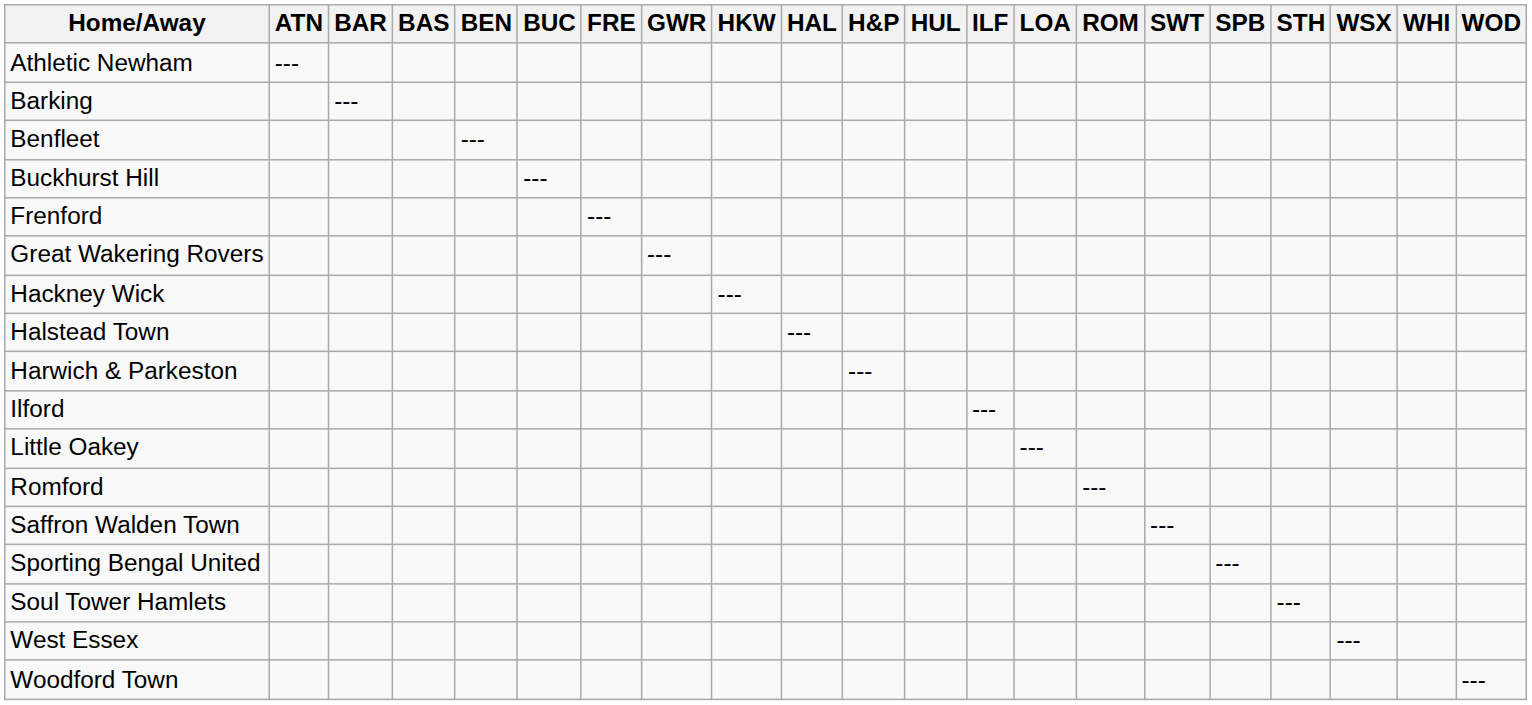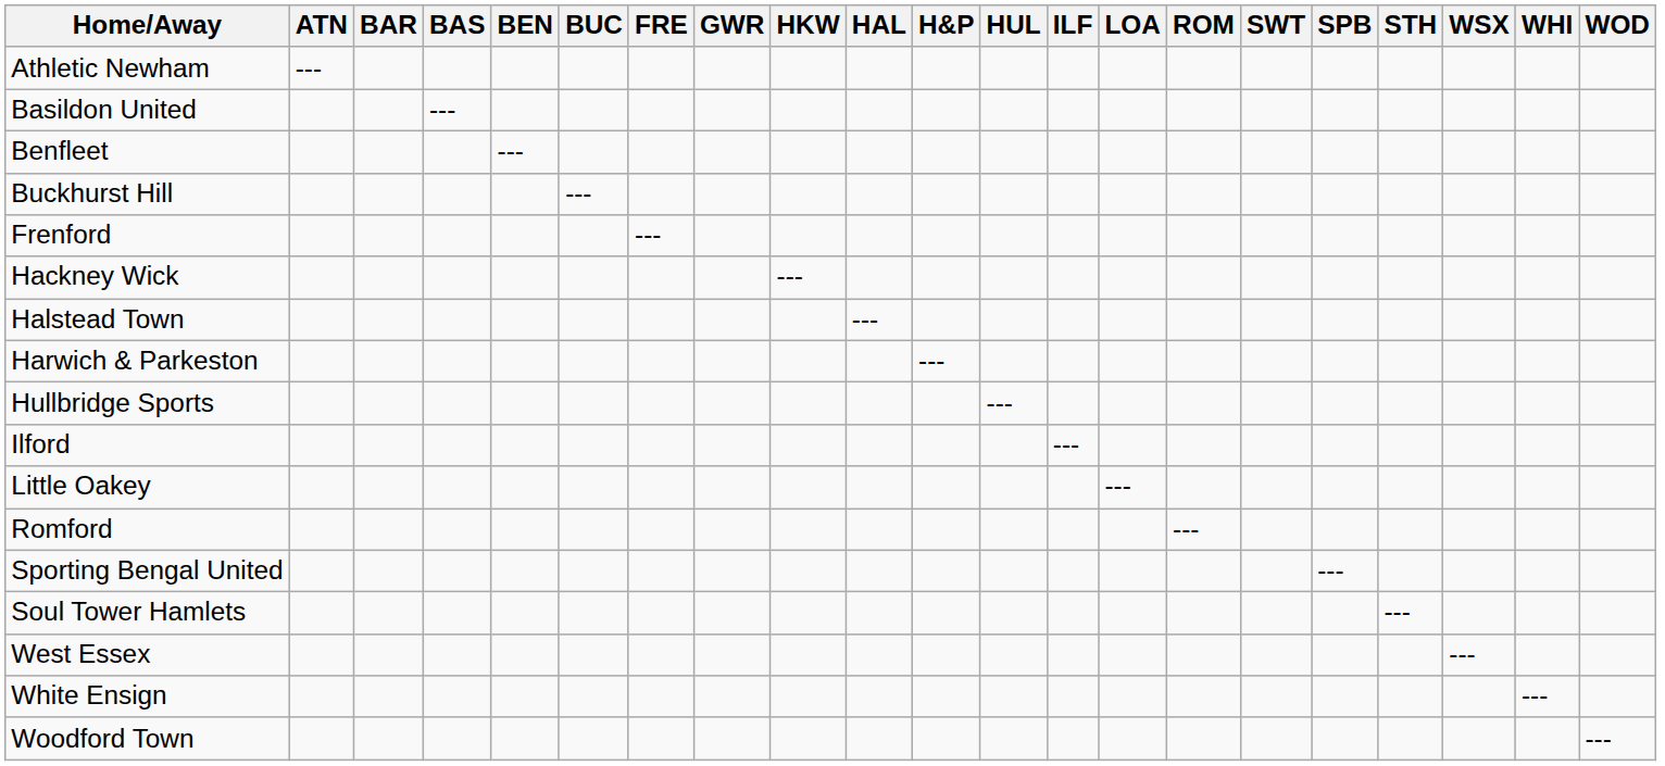- row: Barking | ---
+ row: Basildon United | ---
- row: Great Wakering Rovers | ---
+ row: Hullbridge Sports | ---
- row: Saffron Walden Town | ---
+ row: White Ensign | ---
